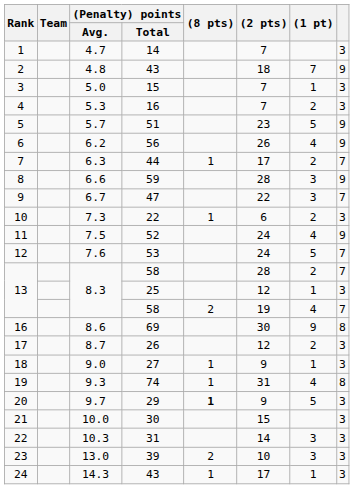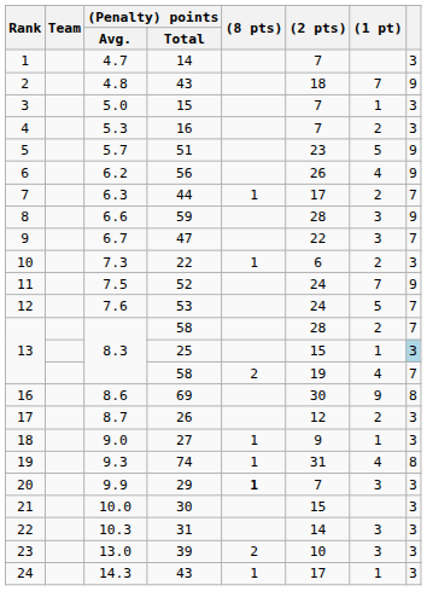11 | (1 pt): 4 -> 7
13 / 25 | (2 pts): 12 -> 15
13 / 25 | column 8: no background -> lightblue background
20 | (Penalty) points / Avg.: 9.7 -> 9.9
20 | (2 pts): 9 -> 7
20 | (1 pt): 5 -> 3
